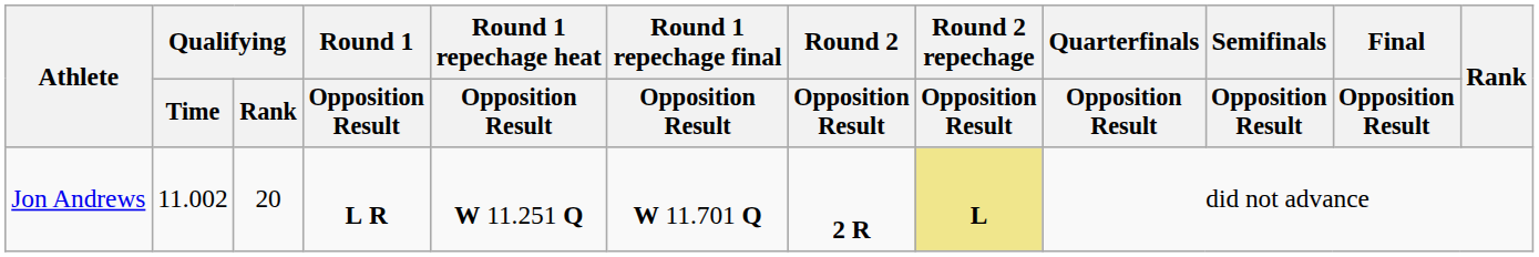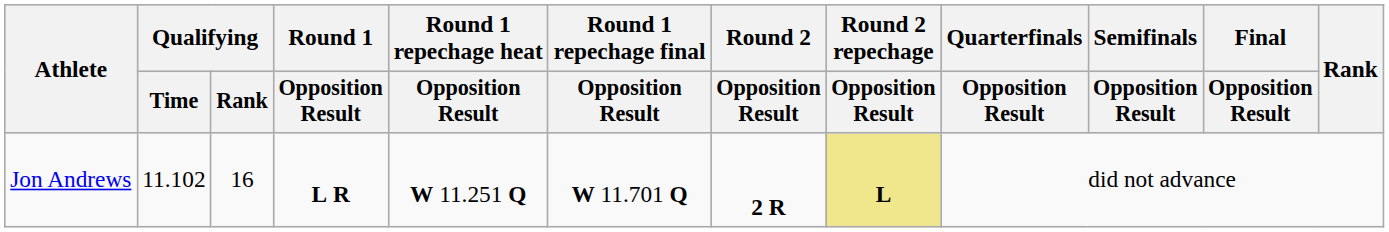Jon Andrews | Qualifying / Time: 11.002 -> 11.102
Jon Andrews | Qualifying / Rank: 20 -> 16
